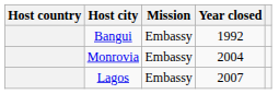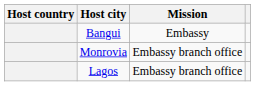- column: Year closed | 1992 | 2004 | 2007
Monrovia | Mission: Embassy -> Embassy branch office
Lagos | Mission: Embassy -> Embassy branch office
